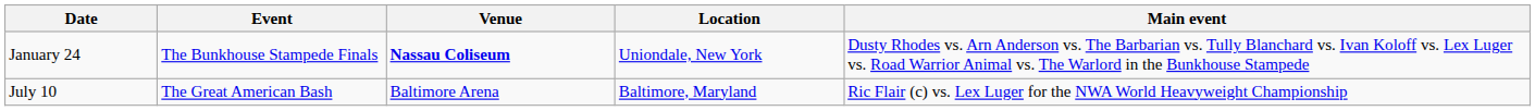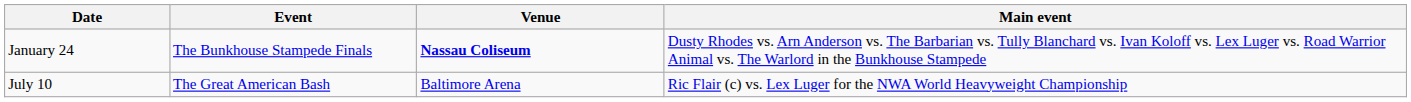- column: Location | Uniondale, New York | Baltimore, Maryland
